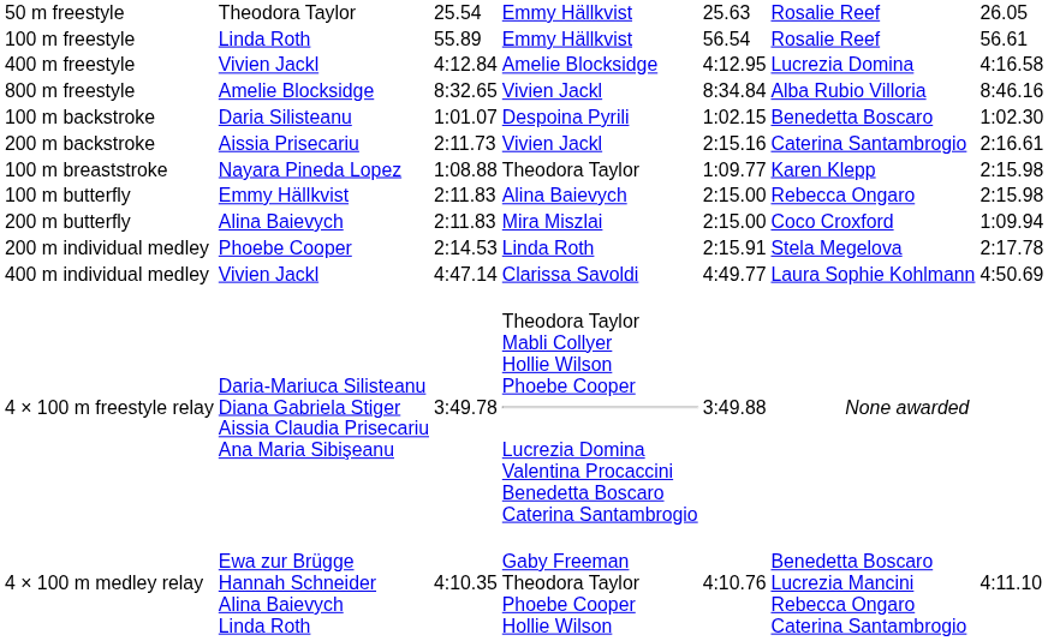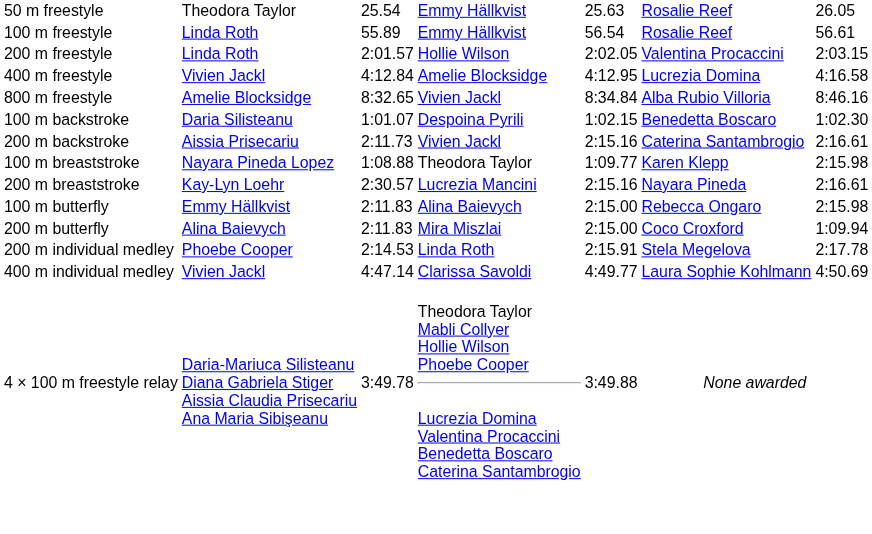+ row: 200 m freestyle | Linda Roth | 2:01.57 | Hollie Wilson | 2:02.05 | Valentina Procaccini | 2:03.15
+ row: 200 m breaststroke | Kay-Lyn Loehr | 2:30.57 | Lucrezia Mancini | 2:15.16 | Nayara Pineda | 2:16.61
- row: 4 × 100 m medley relay | Ewa zur Brügge Hannah Schneider Alina Baievych Linda Roth | 4:10.35 | Gaby Freeman Theodora Taylor Phoebe Cooper Hollie Wilson | 4:10.76 | Benedetta Boscaro Lucrezia Mancini Rebecca Ongaro Caterina Santambrogio | 4:11.10
